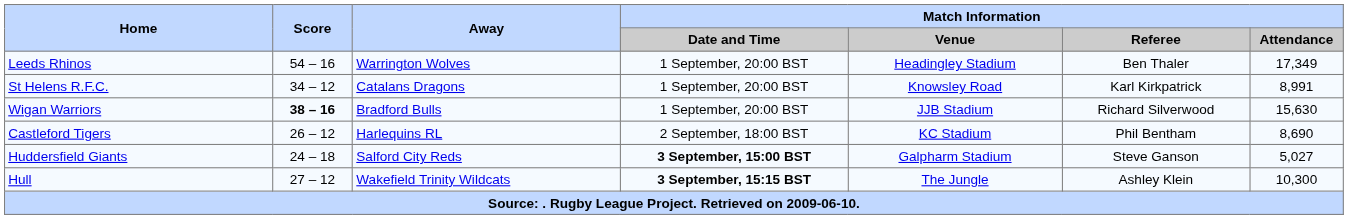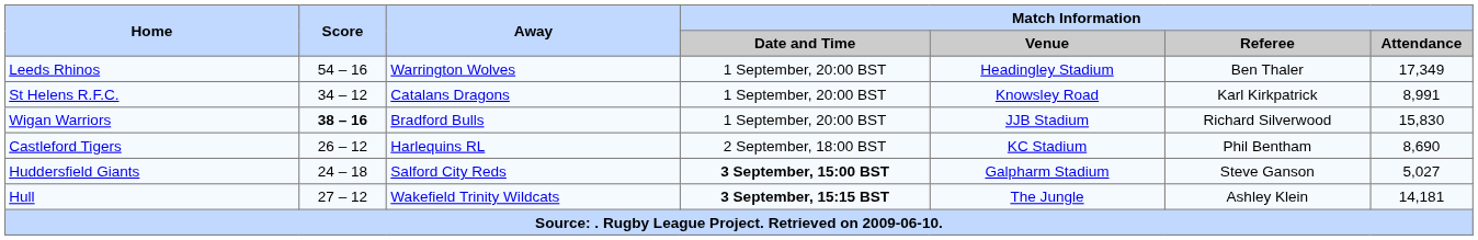Wigan Warriors | Match Information / Attendance: 15,630 -> 15,830
Hull | Match Information / Attendance: 10,300 -> 14,181
